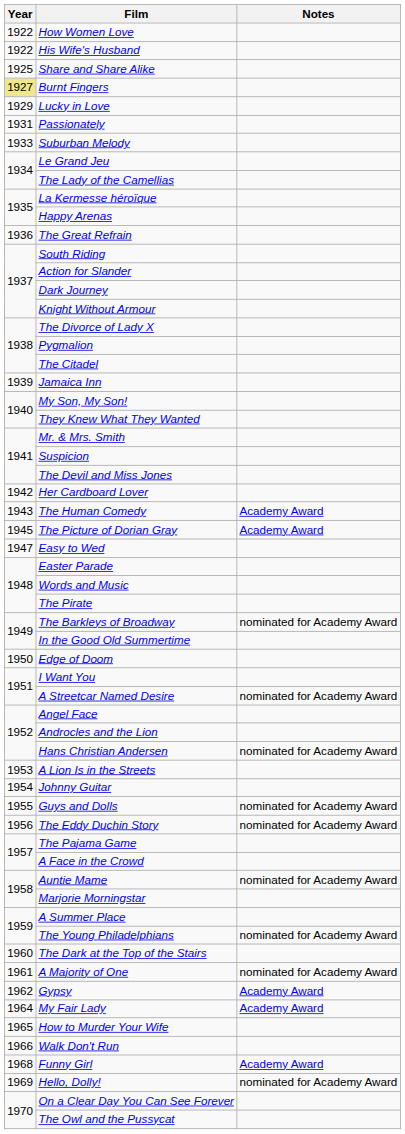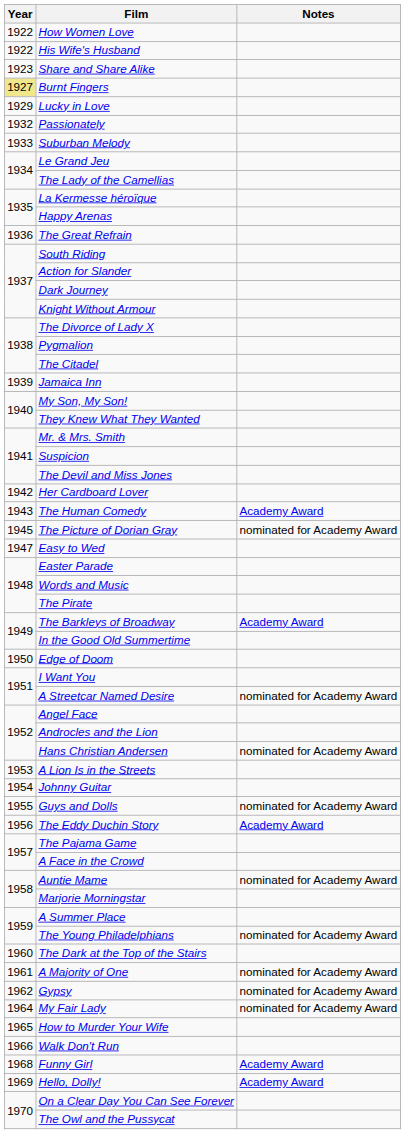Share and Share Alike | Year: 1925 -> 1923
Passionately | Year: 1931 -> 1932
The Picture of Dorian Gray | Notes: Academy Award -> nominated for Academy Award
The Barkleys of Broadway | Notes: nominated for Academy Award -> Academy Award
The Eddy Duchin Story | Notes: nominated for Academy Award -> Academy Award
Gypsy | Notes: Academy Award -> nominated for Academy Award
My Fair Lady | Notes: Academy Award -> nominated for Academy Award
Hello, Dolly! | Notes: nominated for Academy Award -> Academy Award
